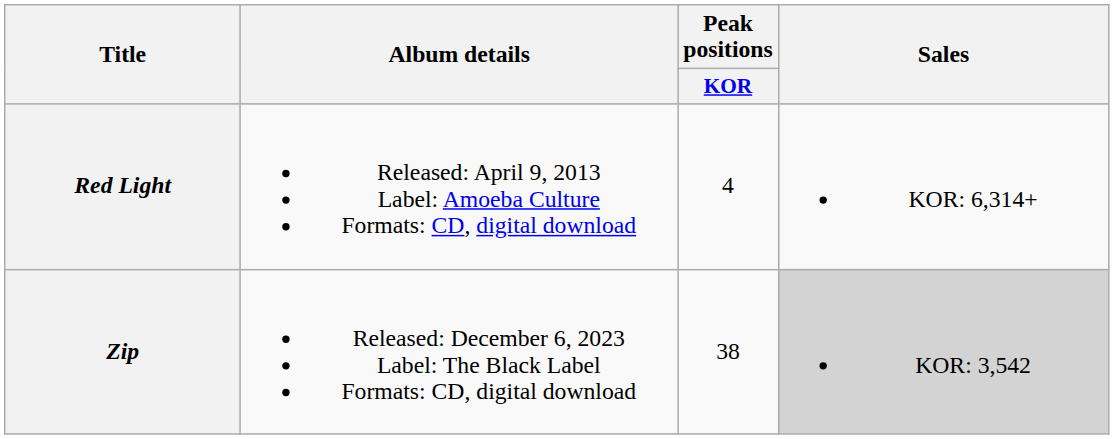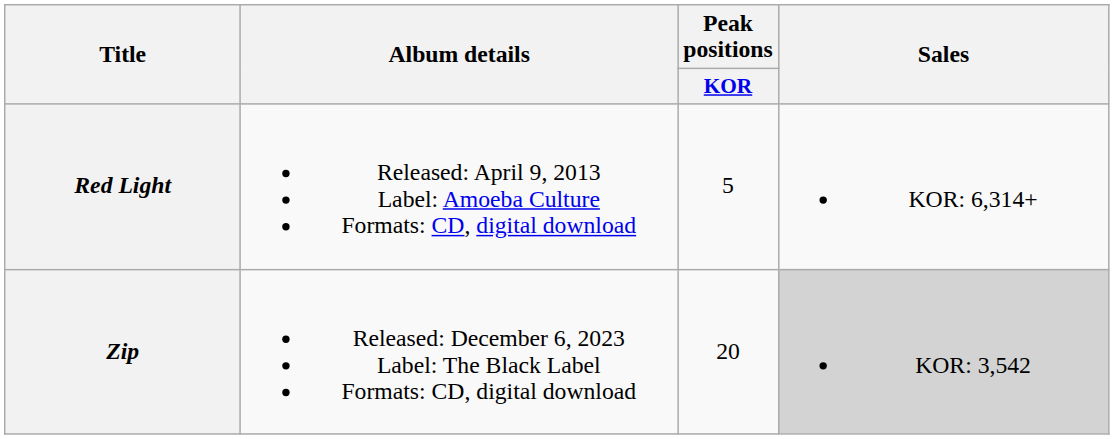Red Light | Peak positions / KOR: 4 -> 5
Zip | Peak positions / KOR: 38 -> 20
